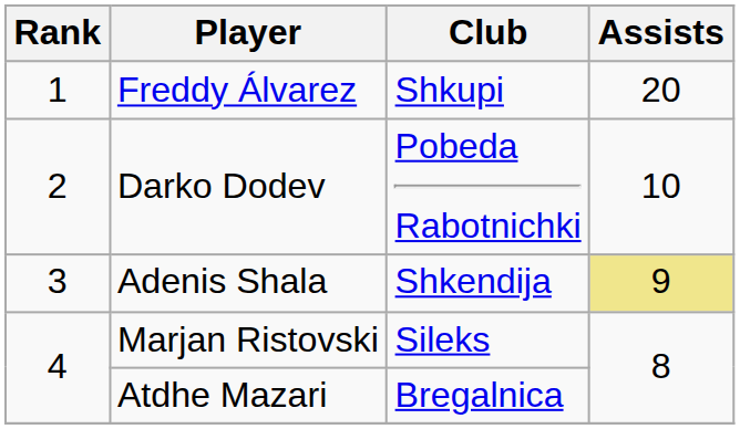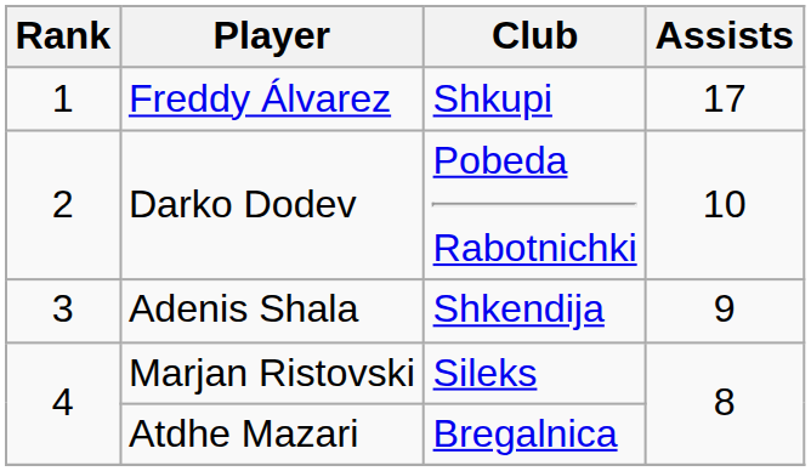Freddy Álvarez | Assists: 20 -> 17
Adenis Shala | Assists: khaki background -> no background
